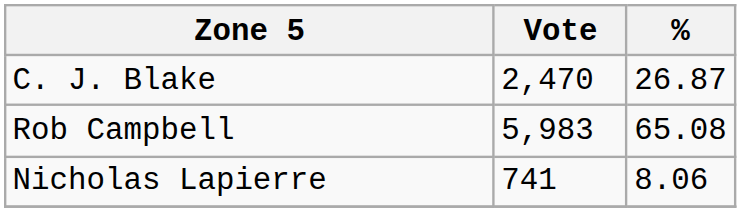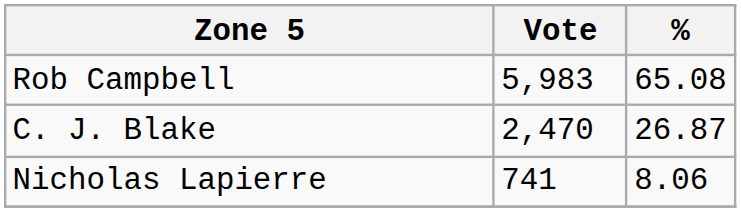rows swapped: Rob Campbell <-> C. J. Blake
